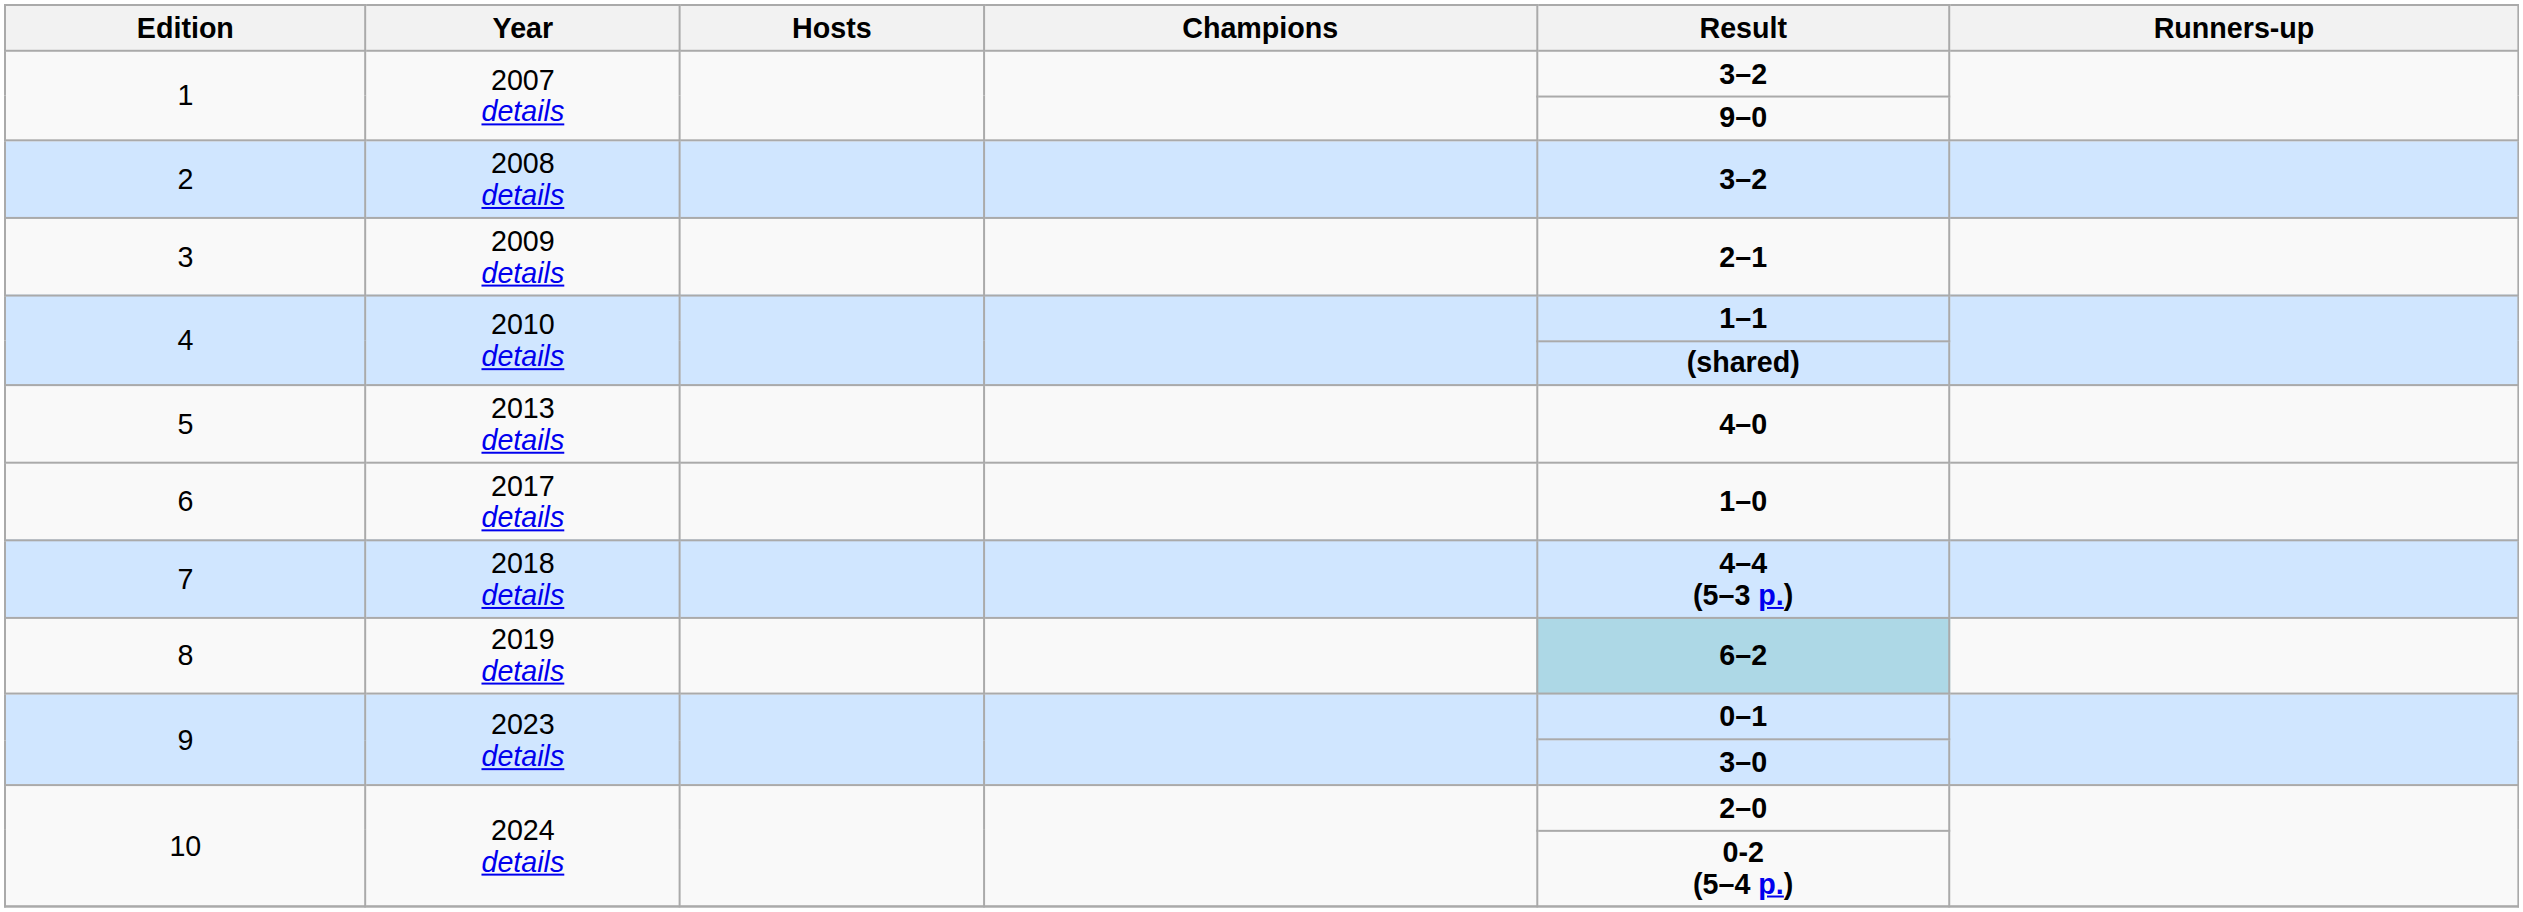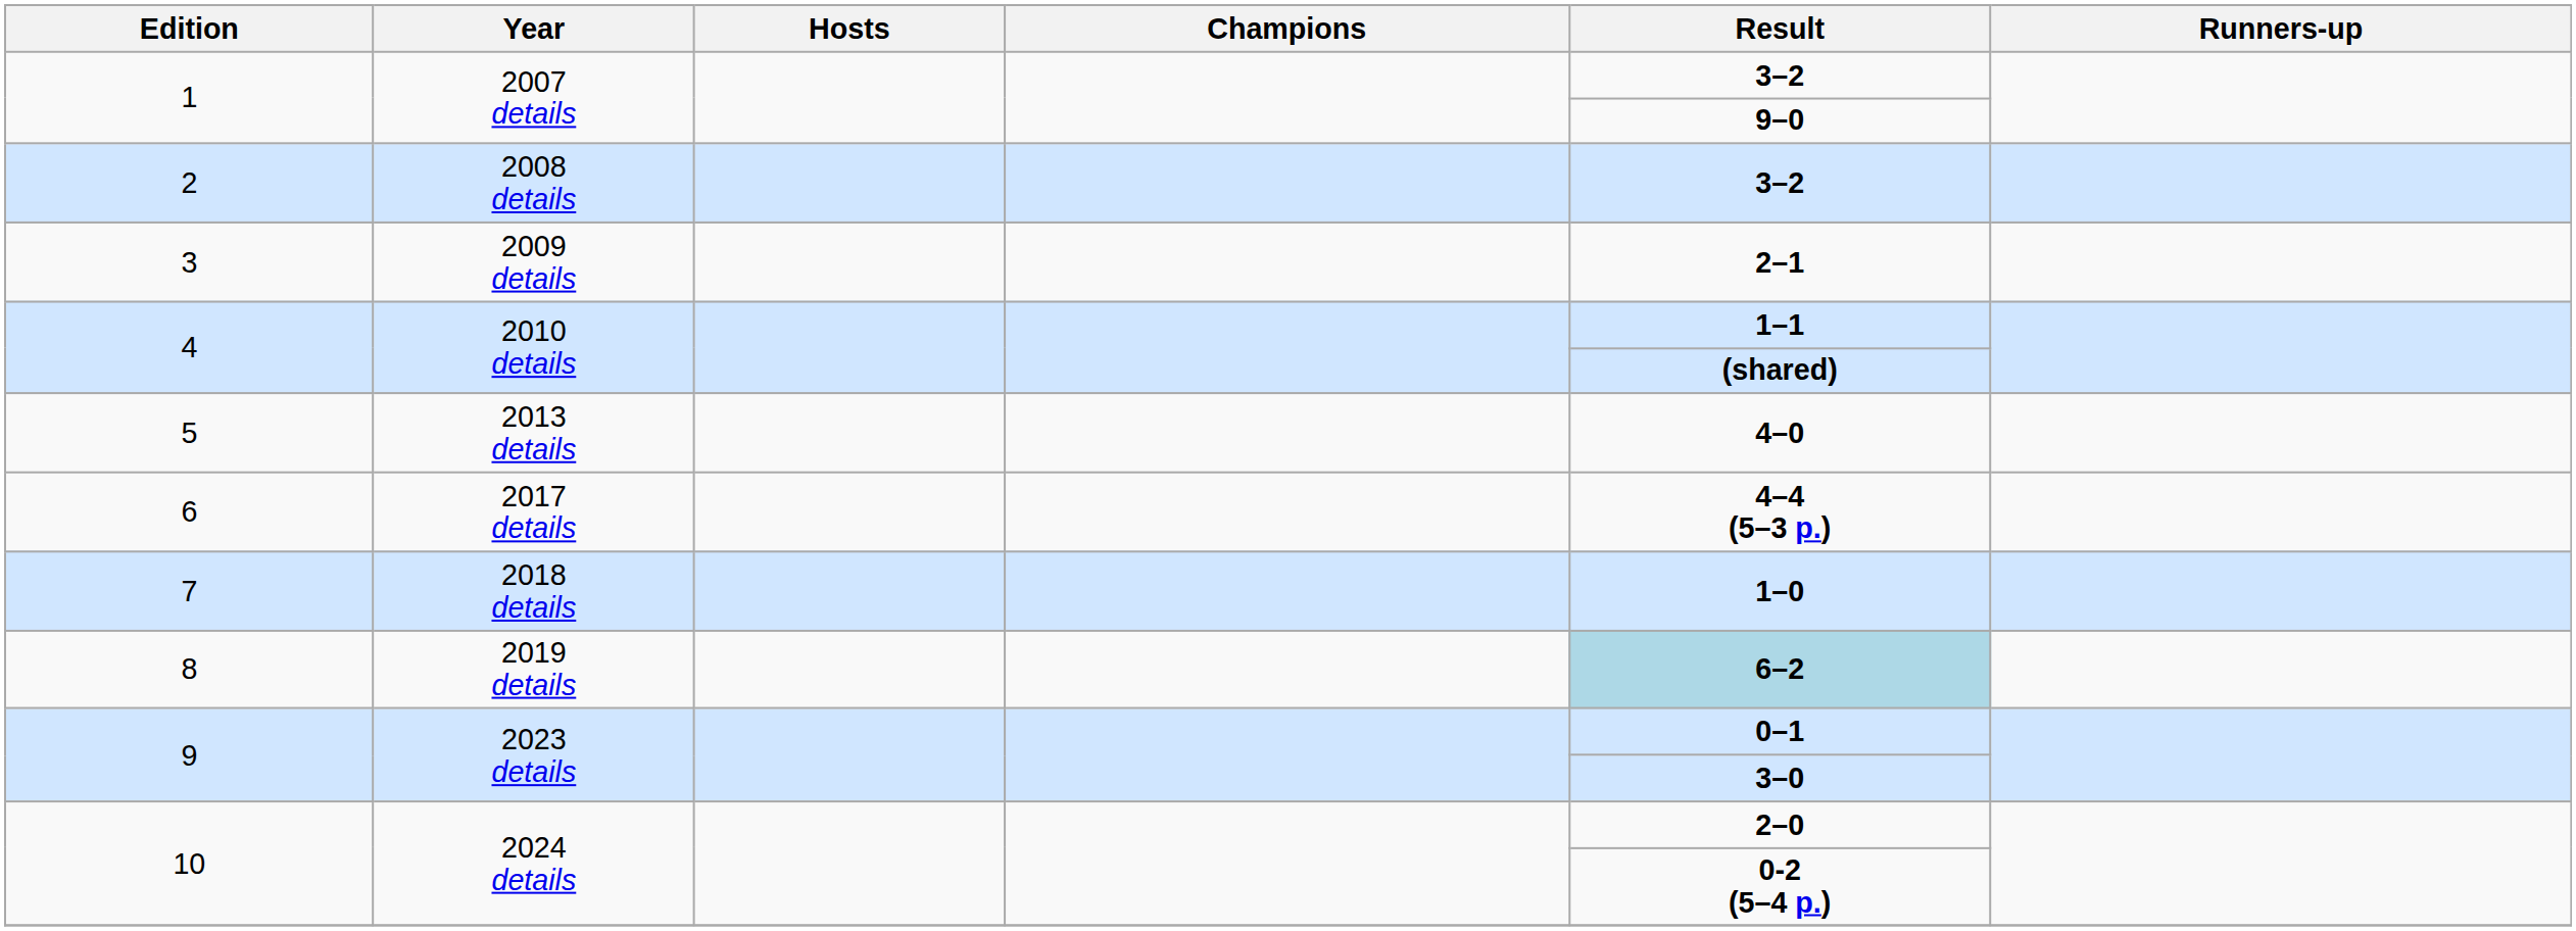6 | Result: 1–0 -> 4–4 (5–3 p.)
7 | Result: 4–4 (5–3 p.) -> 1–0
